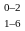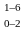rows swapped: 1–6 <-> 0–2
